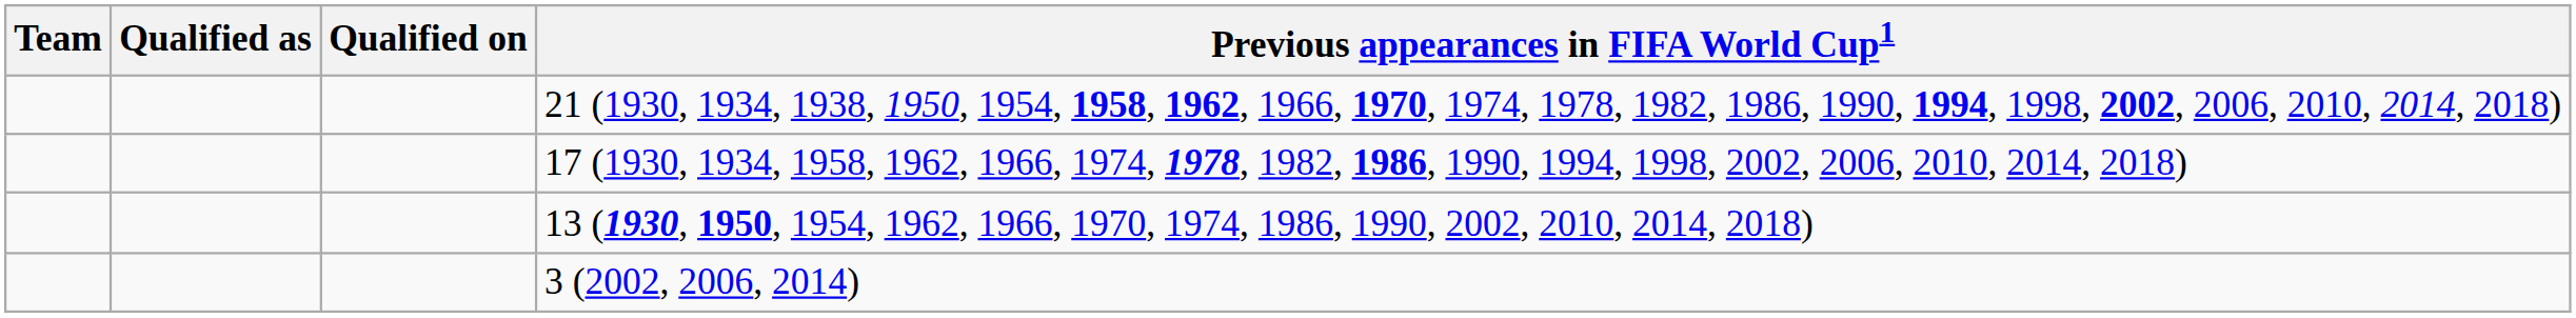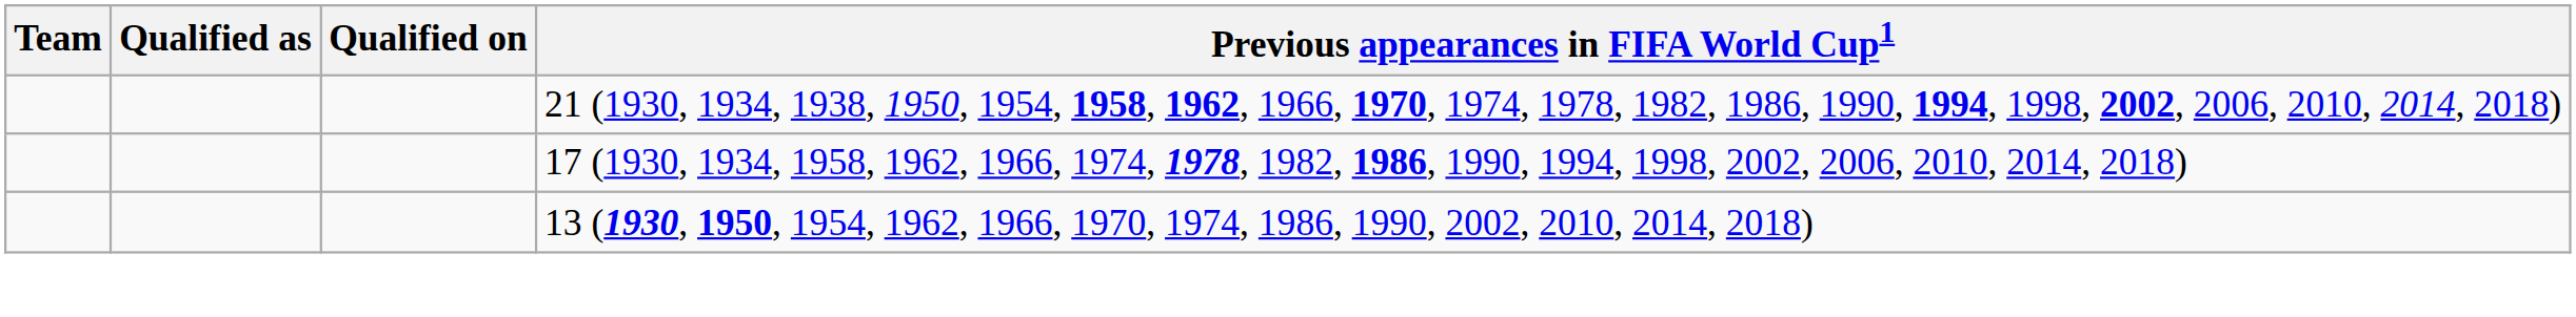- row: 3 (2002, 2006, 2014)
